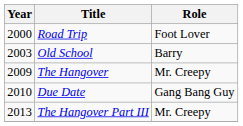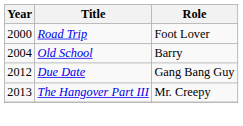Old School | Year: 2003 -> 2004
- row: 2009 | The Hangover | Mr. Creepy
Due Date | Year: 2010 -> 2012
